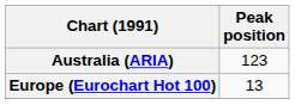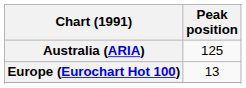Australia (ARIA) | Peak position: 123 -> 125
